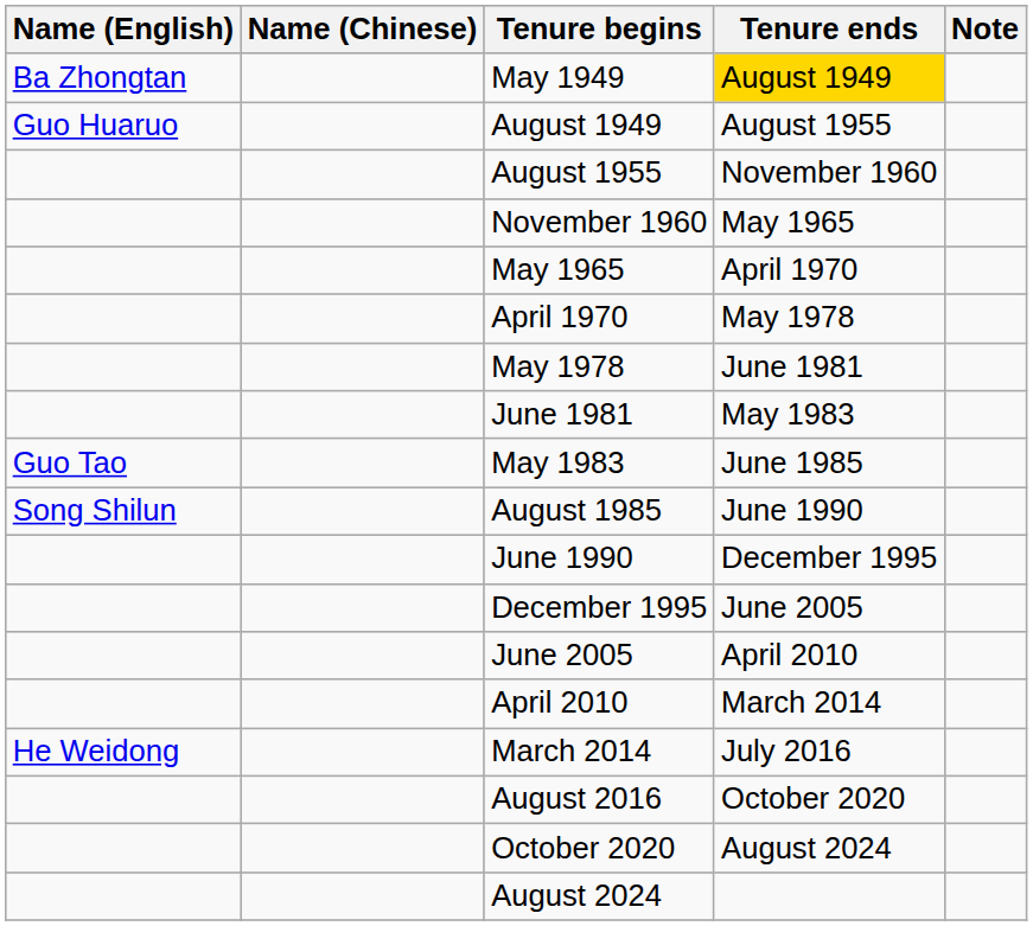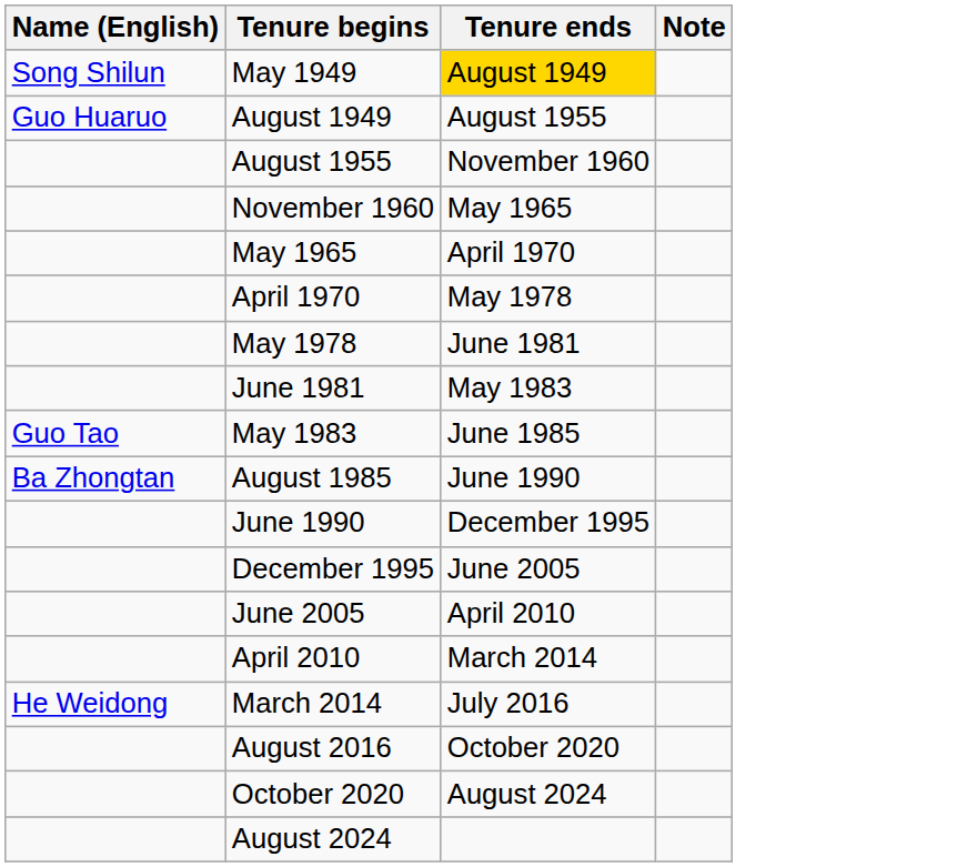- column: Name (Chinese)
May 1949 | Name (English): Ba Zhongtan -> Song Shilun
August 1985 | Name (English): Song Shilun -> Ba Zhongtan
